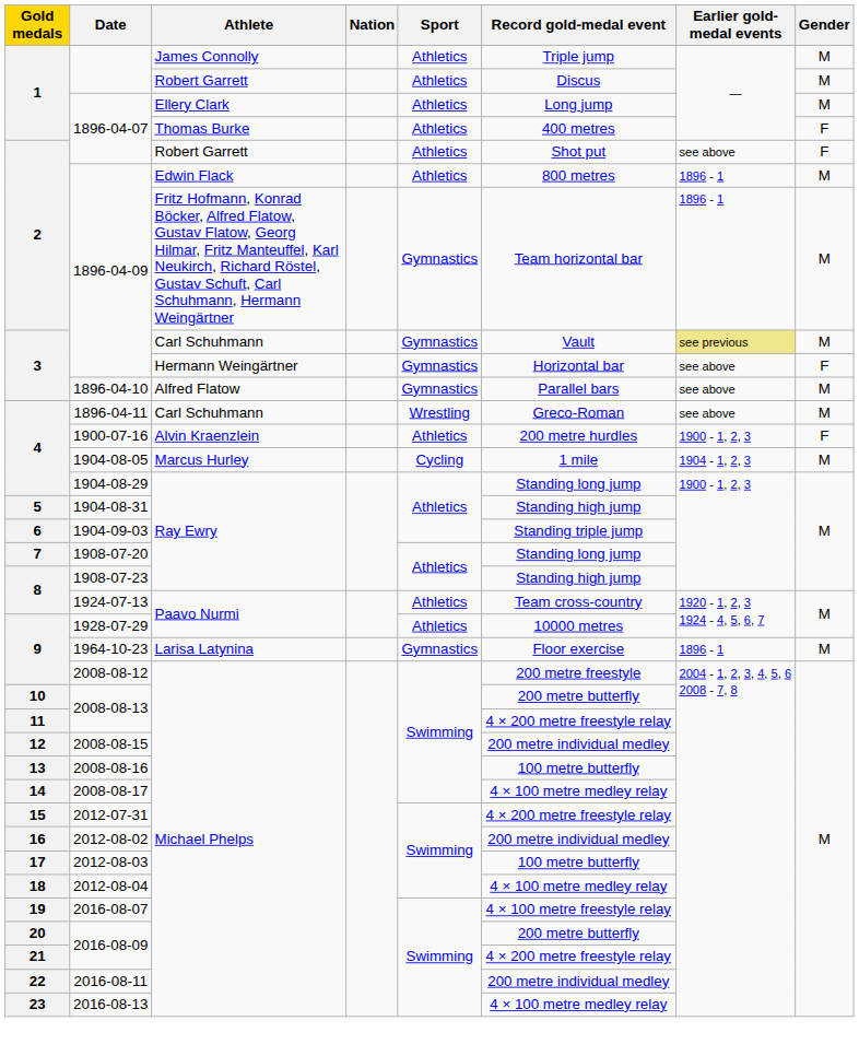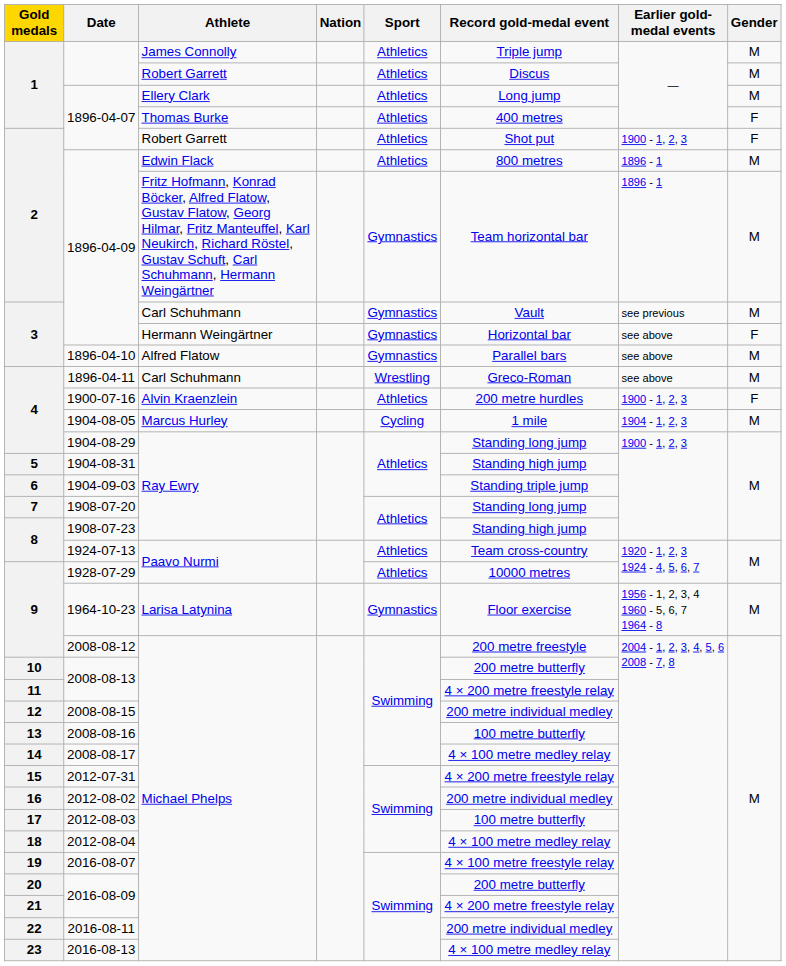1896-04-07 / Robert Garrett | Earlier gold-medal events: see above -> 1900 - 1, 2, 3
1896-04-09 / Carl Schuhmann | Earlier gold-medal events: khaki background -> no background
1964-10-23 | Earlier gold-medal events: 1896 - 1 -> 1956 - 1, 2, 3, 4 1960 - 5, 6, 7 1964 - 8
